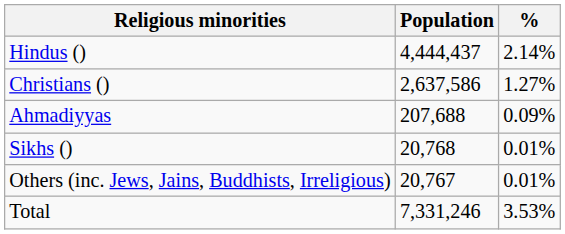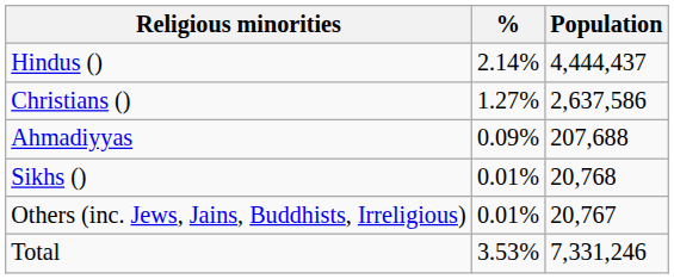columns swapped: Population <-> %
